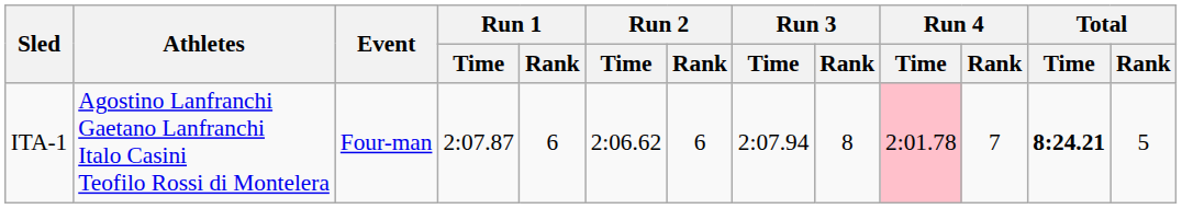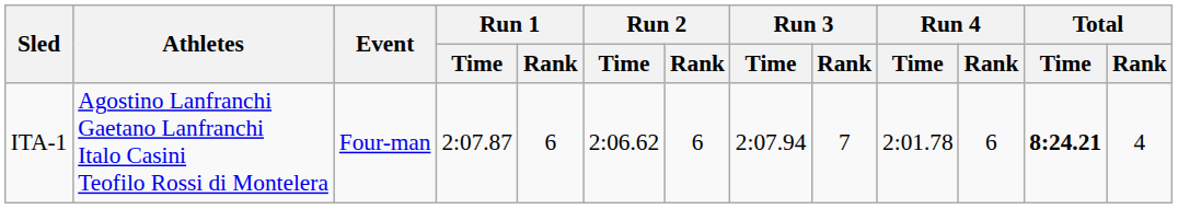ITA-1 | Run 3 / Rank: 8 -> 7
ITA-1 | Run 4 / Time: pink background -> no background
ITA-1 | Run 4 / Rank: 7 -> 6
ITA-1 | Total / Rank: 5 -> 4
